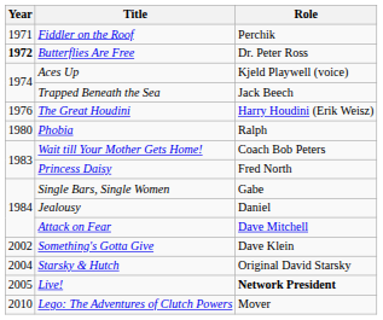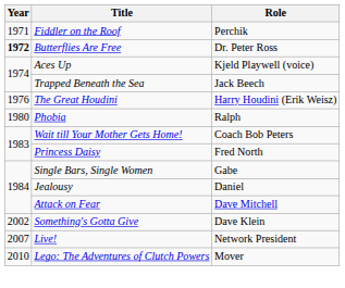- row: 2004 | Starsky & Hutch | Original David Starsky
Live! | Year: 2005 -> 2007
Live! | Role: bold -> normal
